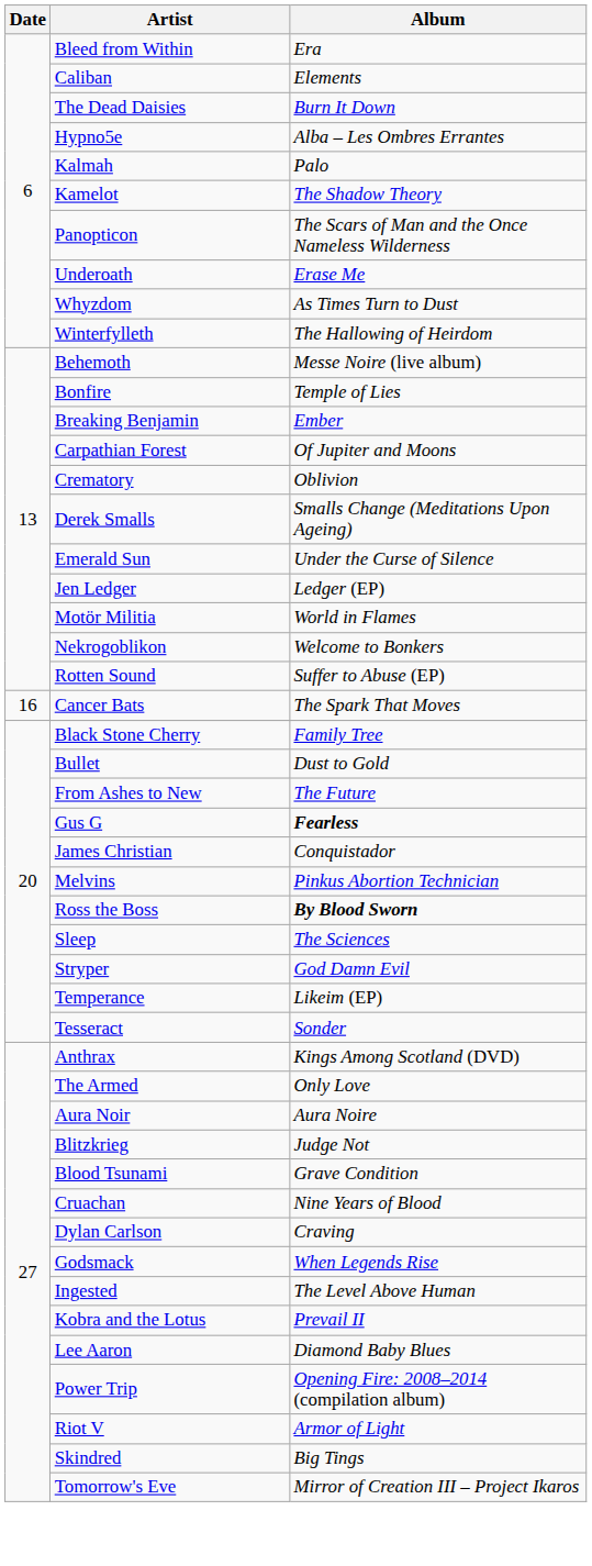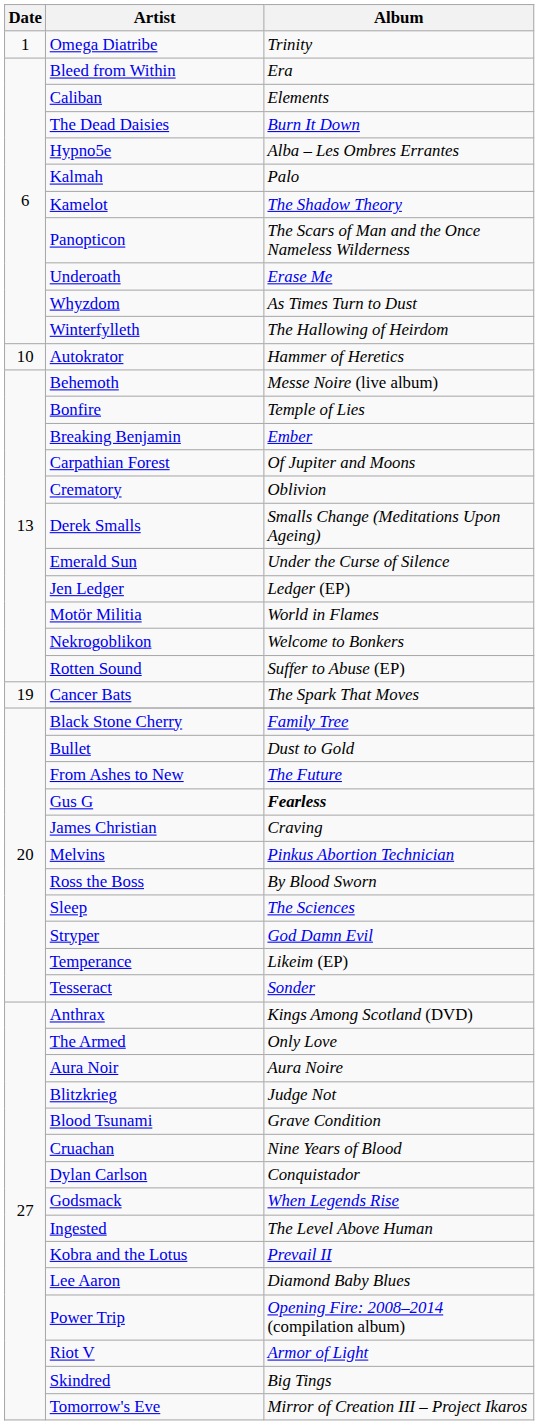+ row: 1 | Omega Diatribe | Trinity
+ row: 10 | Autokrator | Hammer of Heretics
Cancer Bats | Date: 16 -> 19
James Christian | Album: Conquistador -> Craving
Ross the Boss | Album: bold -> normal
Dylan Carlson | Album: Craving -> Conquistador
